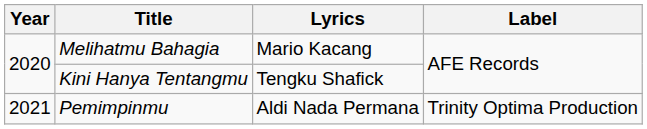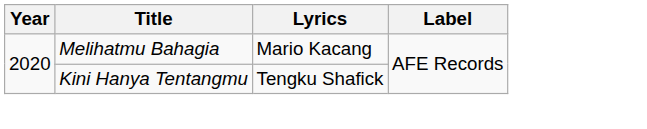- row: 2021 | Pemimpinmu | Aldi Nada Permana | Trinity Optima Production
